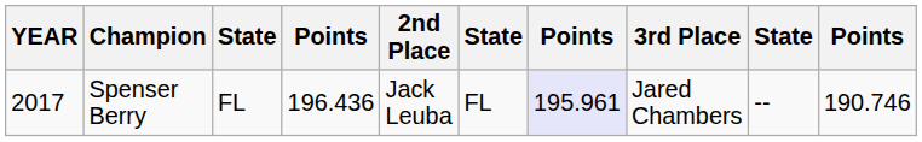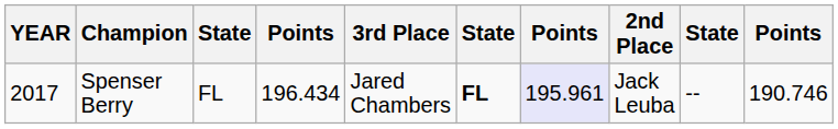columns swapped: 2nd Place <-> 3rd Place
Spenser Berry | column 4: 196.436 -> 196.434
Spenser Berry | column 6: normal -> bold
